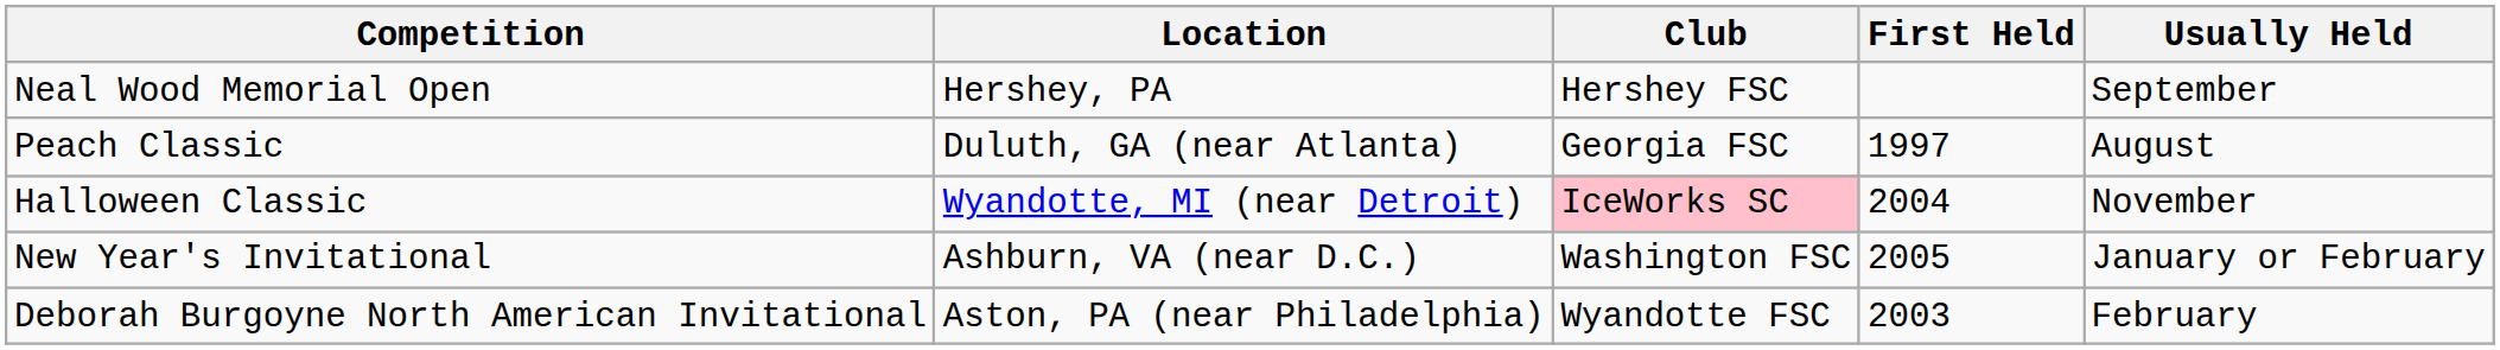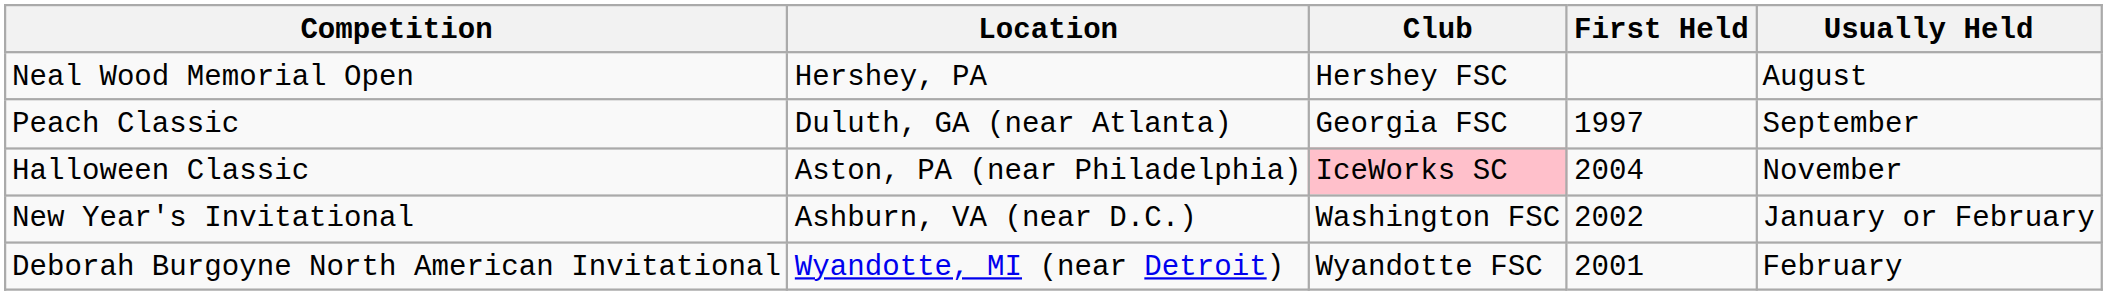Neal Wood Memorial Open | Usually Held: September -> August
Peach Classic | Usually Held: August -> September
Halloween Classic | Location: Wyandotte, MI (near Detroit) -> Aston, PA (near Philadelphia)
New Year's Invitational | First Held: 2005 -> 2002
Deborah Burgoyne North American Invitational | Location: Aston, PA (near Philadelphia) -> Wyandotte, MI (near Detroit)
Deborah Burgoyne North American Invitational | First Held: 2003 -> 2001
